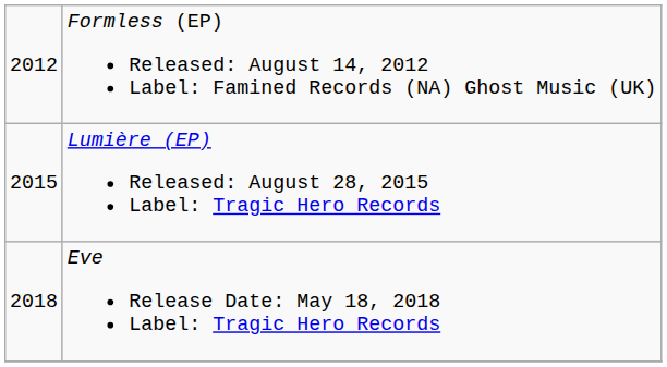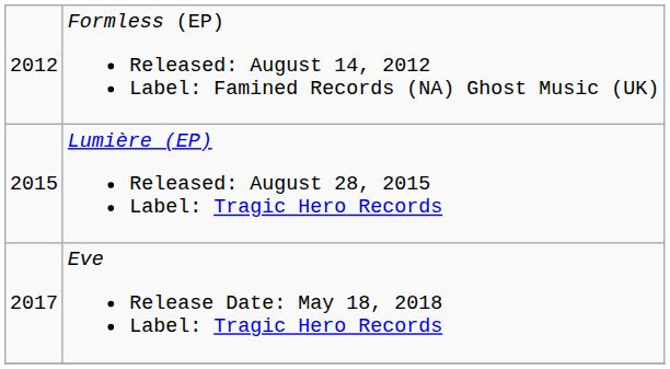Eve Release Date: May 18, 2018 Label: Tragic Hero Records | column 1: 2018 -> 2017
